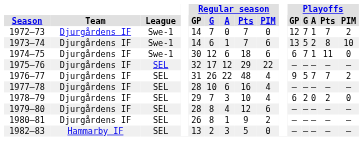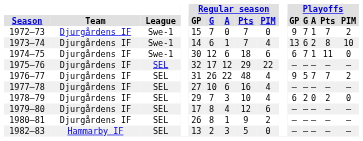1972–73 | Regular season / GP: 14 -> 15
1972–73 | Playoffs / GP: 12 -> 9
1973–74 | Regular season / PIM: 6 -> 4
1973–74 | Playoffs / G: 5 -> 6
1977–78 | Regular season / GP: 28 -> 27
1979–80 | Regular season / GP: 28 -> 17
